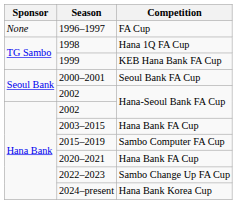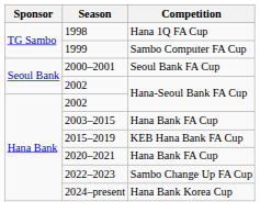- row: None | 1996–1997 | FA Cup
1999 | Competition: KEB Hana Bank FA Cup -> Sambo Computer FA Cup
2015–2019 | Competition: Sambo Computer FA Cup -> KEB Hana Bank FA Cup
